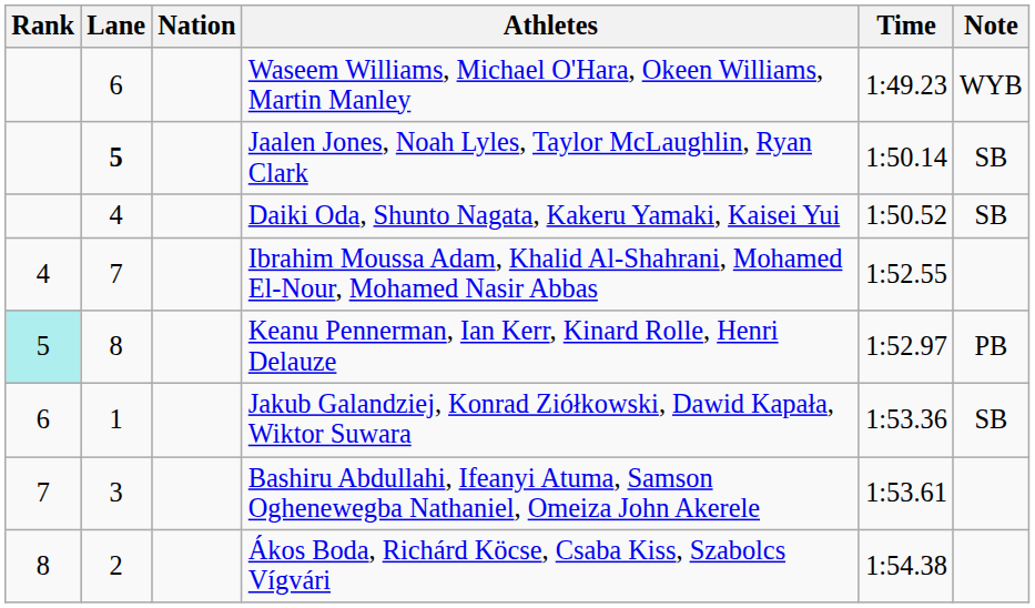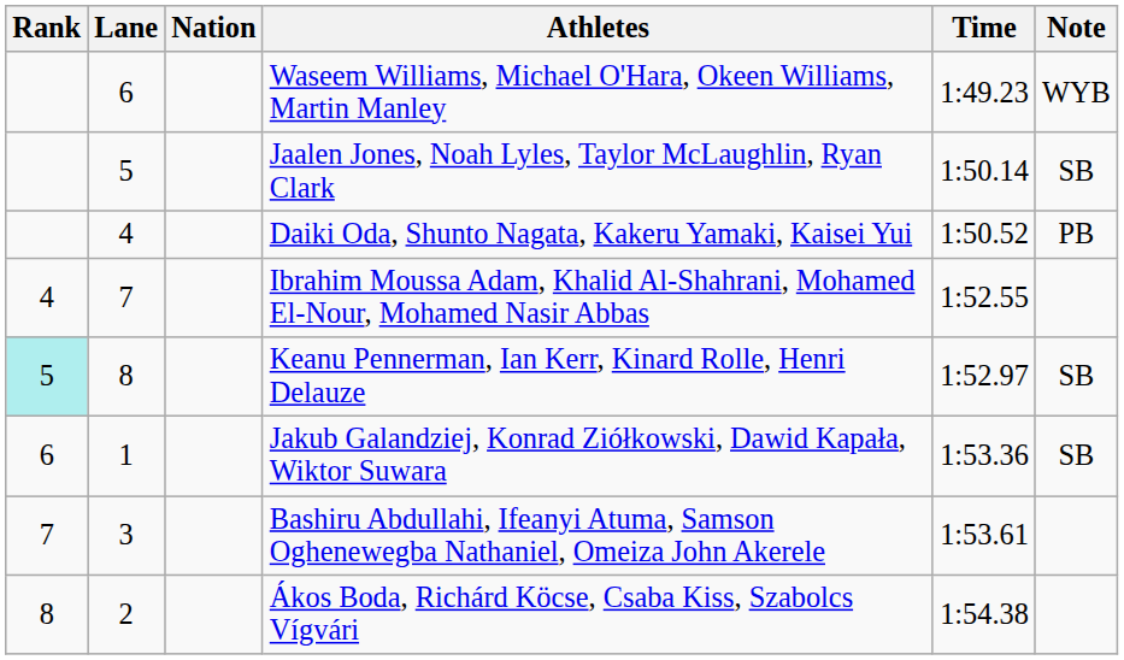Jaalen Jones, Noah Lyles, Taylor McLaughlin, Ryan Clark | Lane: bold -> normal
Daiki Oda, Shunto Nagata, Kakeru Yamaki, Kaisei Yui | Note: SB -> PB
Keanu Pennerman, Ian Kerr, Kinard Rolle, Henri Delauze | Note: PB -> SB
